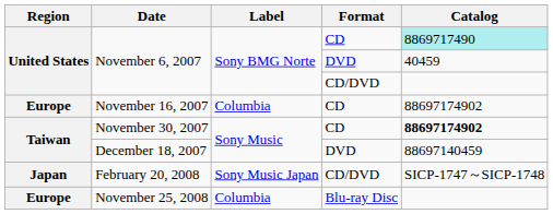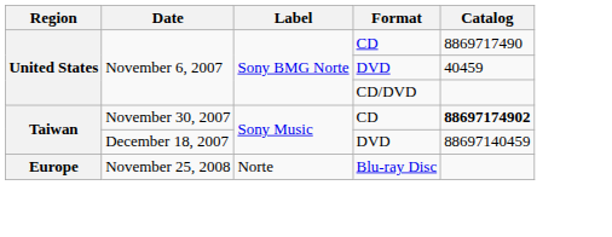November 6, 2007 / CD | Catalog: paleturquoise background -> no background
- row: Europe | November 16, 2007 | Columbia | CD | 88697174902
- row: Japan | February 20, 2008 | Sony Music Japan | CD/DVD | SICP-1747～SICP-1748
November 25, 2008 | Label: Columbia -> Norte
